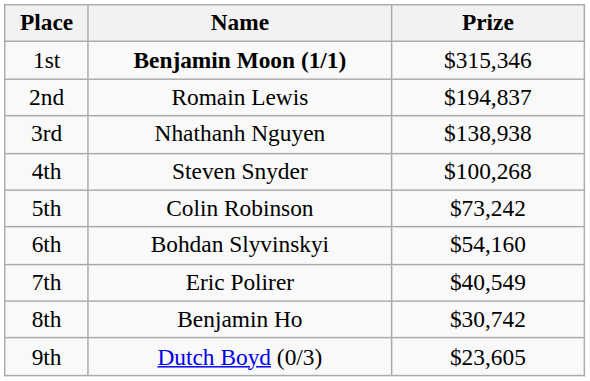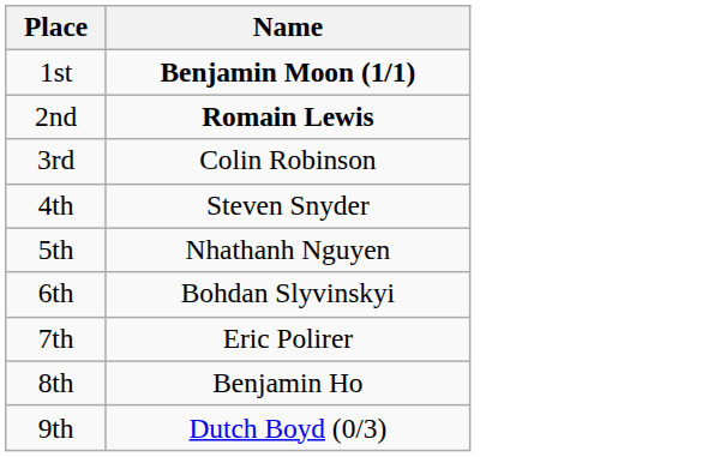- column: Prize | $315,346 | $194,837 | $138,938 | $100,268 | $73,242 | $54,160 | $40,549 | $30,742 | $23,605
2nd | Name: normal -> bold
3rd | Name: Nhathanh Nguyen -> Colin Robinson
5th | Name: Colin Robinson -> Nhathanh Nguyen
